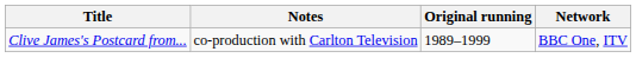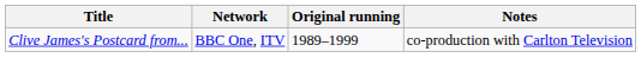columns swapped: Network <-> Notes
